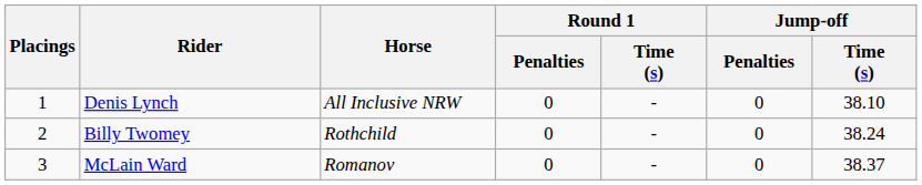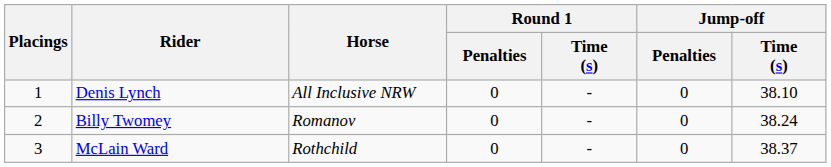Billy Twomey | Horse: Rothchild -> Romanov
McLain Ward | Horse: Romanov -> Rothchild
